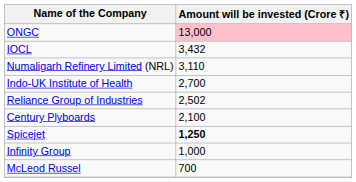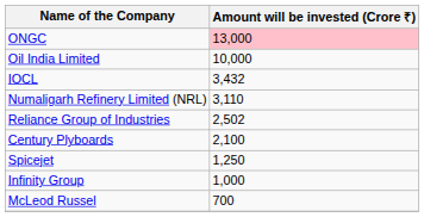+ row: Oil India Limited | 10,000
- row: Indo-UK Institute of Health | 2,700
Spicejet | Amount will be invested (Crore ₹): bold -> normal
